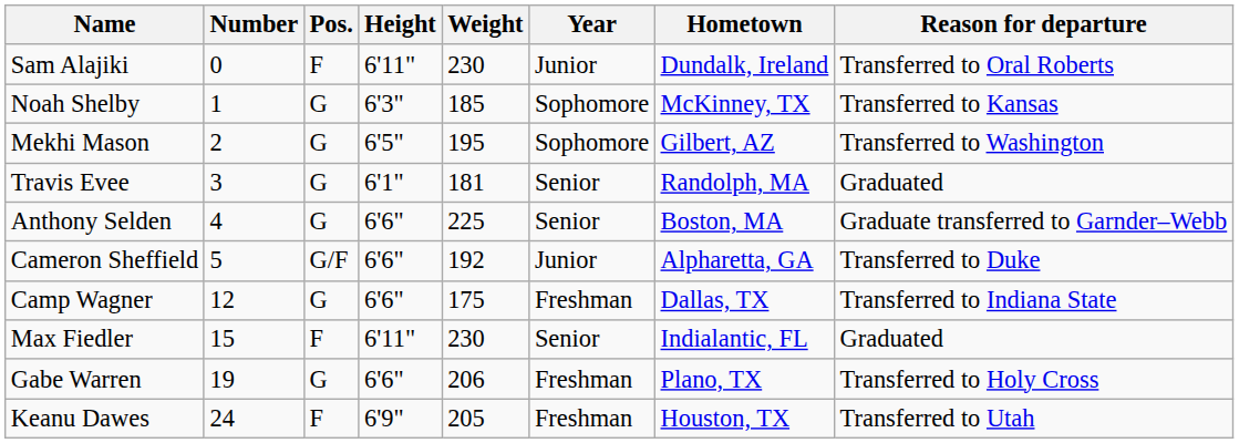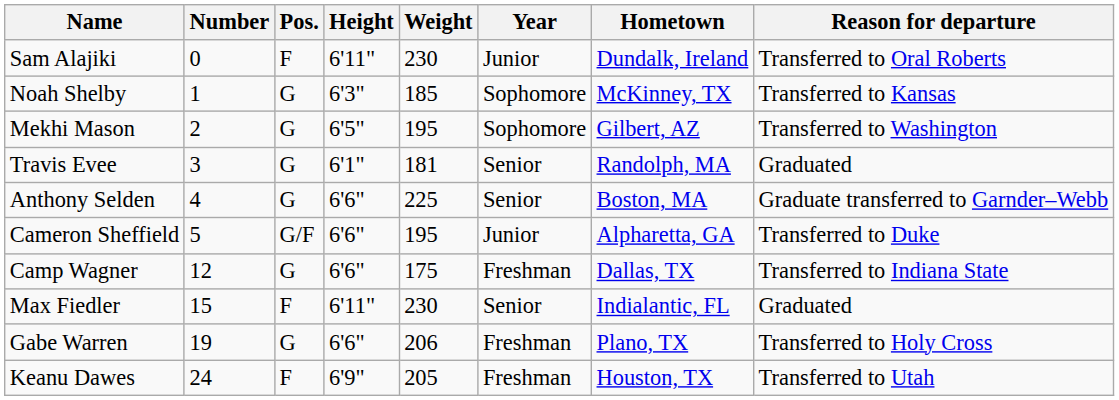Cameron Sheffield | Weight: 192 -> 195
